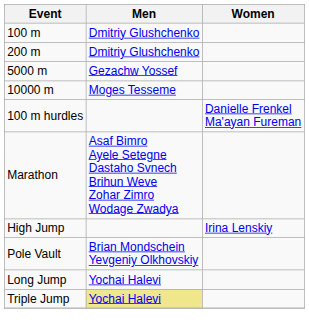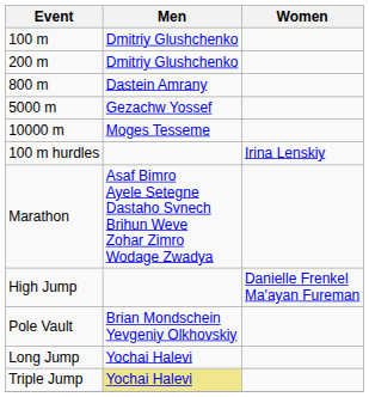+ row: 800 m | Dastein Amrany
100 m hurdles | Women: Danielle Frenkel Ma'ayan Fureman -> Irina Lenskiy
High Jump | Women: Irina Lenskiy -> Danielle Frenkel Ma'ayan Fureman
